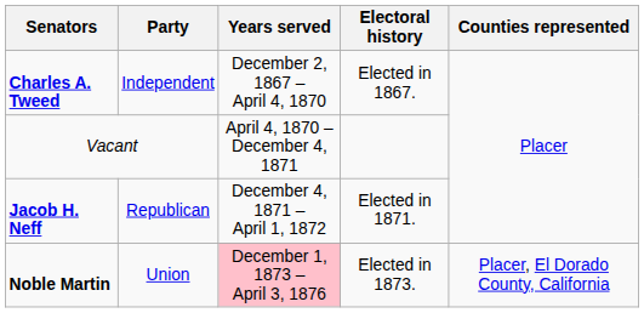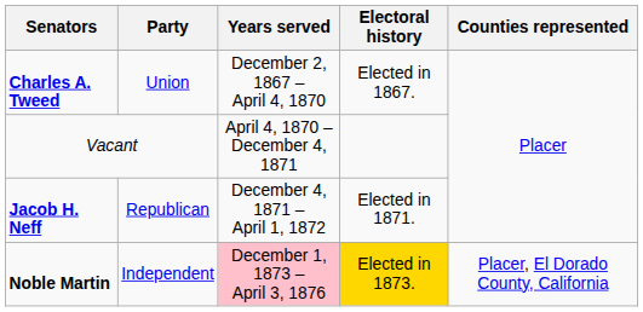Charles A. Tweed | Party: Independent -> Union
Noble Martin | Party: Union -> Independent
Noble Martin | Electoral history: no background -> gold background
